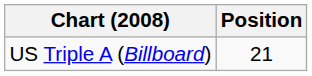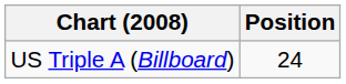US Triple A (Billboard) | Position: 21 -> 24
